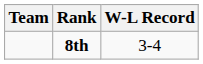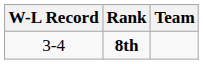columns swapped: Team <-> W-L Record
